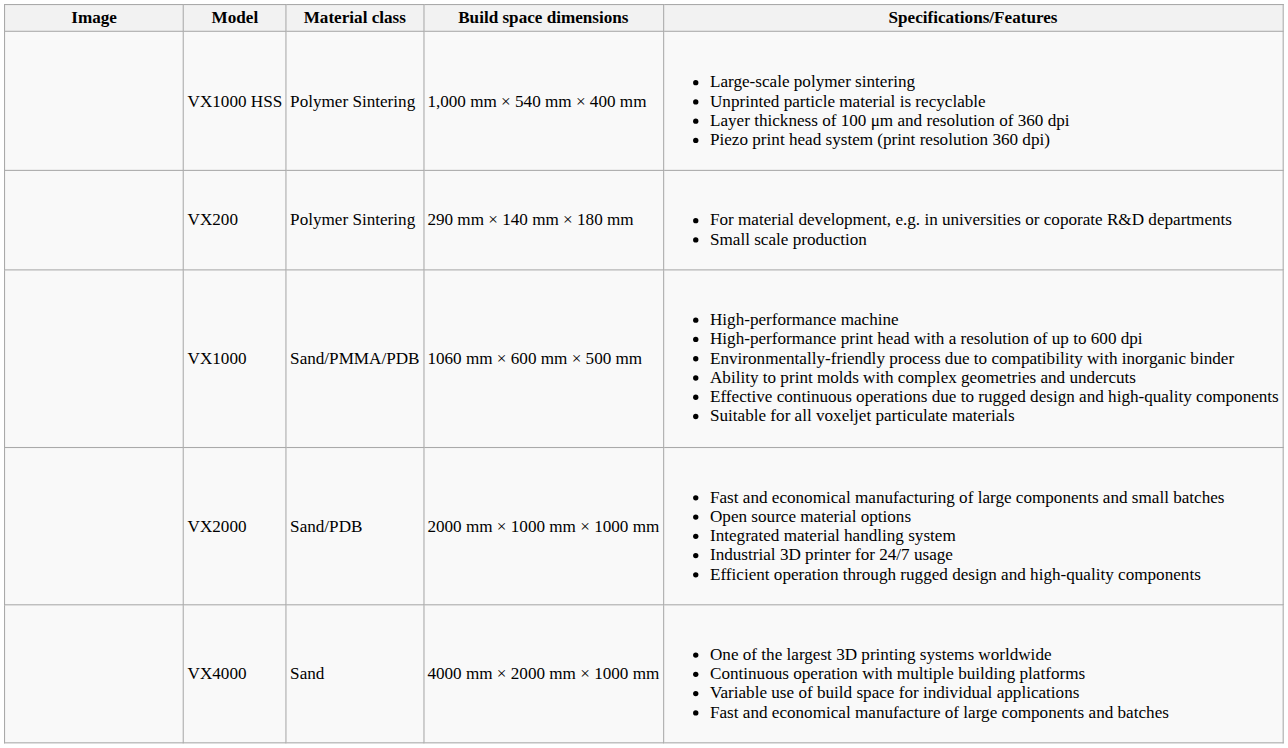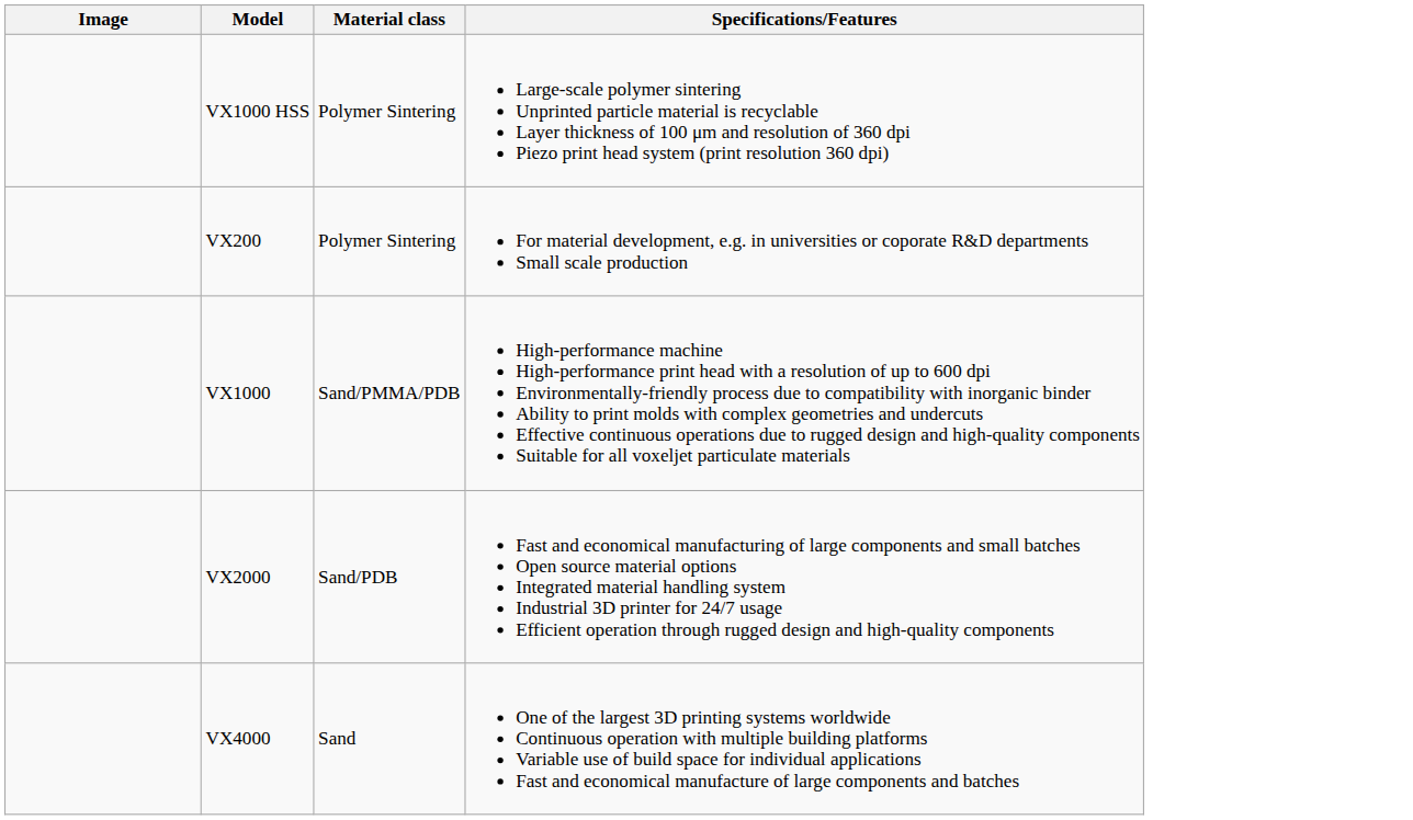- column: Build space dimensions | 1,000 mm × 540 mm × 400 mm | 290 mm × 140 mm × 180 mm | 1060 mm × 600 mm × 500 mm | 2000 mm × 1000 mm × 1000 mm | 4000 mm × 2000 mm × 1000 mm
